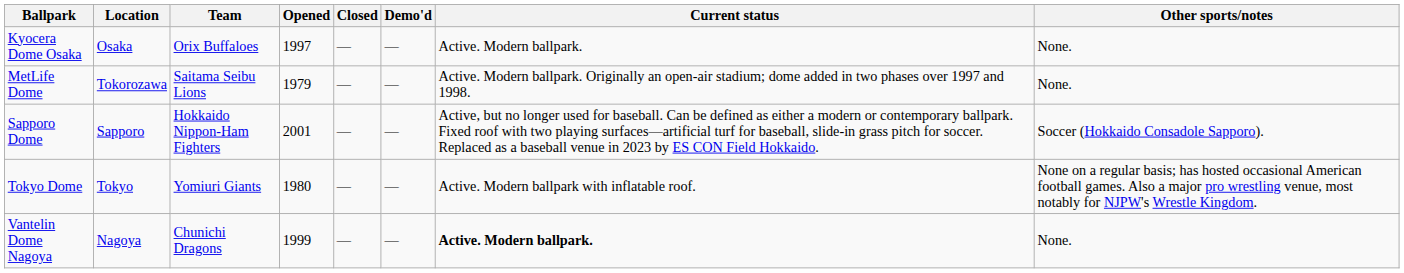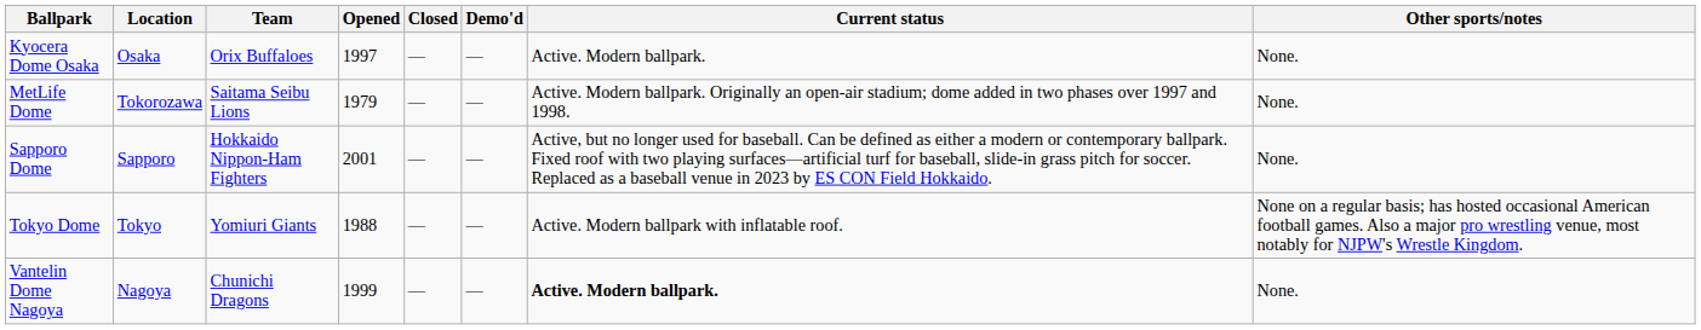Sapporo Dome | Other sports/notes: Soccer (Hokkaido Consadole Sapporo). -> None.
Tokyo Dome | Opened: 1980 -> 1988
